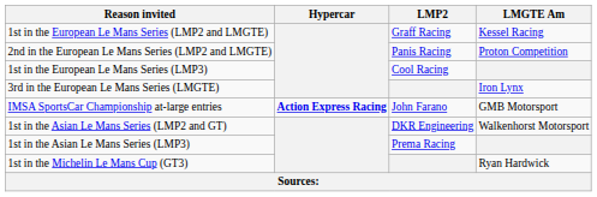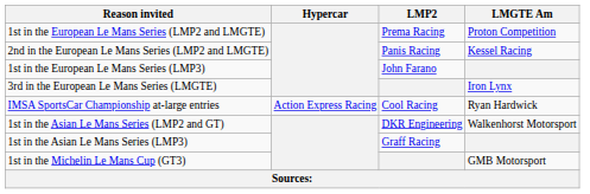1st in the European Le Mans Series (LMP2 and LMGTE) | LMP2: Graff Racing -> Prema Racing
1st in the European Le Mans Series (LMP2 and LMGTE) | LMGTE Am: Kessel Racing -> Proton Competition
2nd in the European Le Mans Series (LMP2 and LMGTE) | LMGTE Am: Proton Competition -> Kessel Racing
1st in the European Le Mans Series (LMP3) | LMP2: Cool Racing -> John Farano
IMSA SportsCar Championship at-large entries | Hypercar: bold -> normal
IMSA SportsCar Championship at-large entries | LMP2: John Farano -> Cool Racing
IMSA SportsCar Championship at-large entries | LMGTE Am: GMB Motorsport -> Ryan Hardwick
1st in the Asian Le Mans Series (LMP3) | LMP2: Prema Racing -> Graff Racing
1st in the Michelin Le Mans Cup (GT3) | LMGTE Am: Ryan Hardwick -> GMB Motorsport
